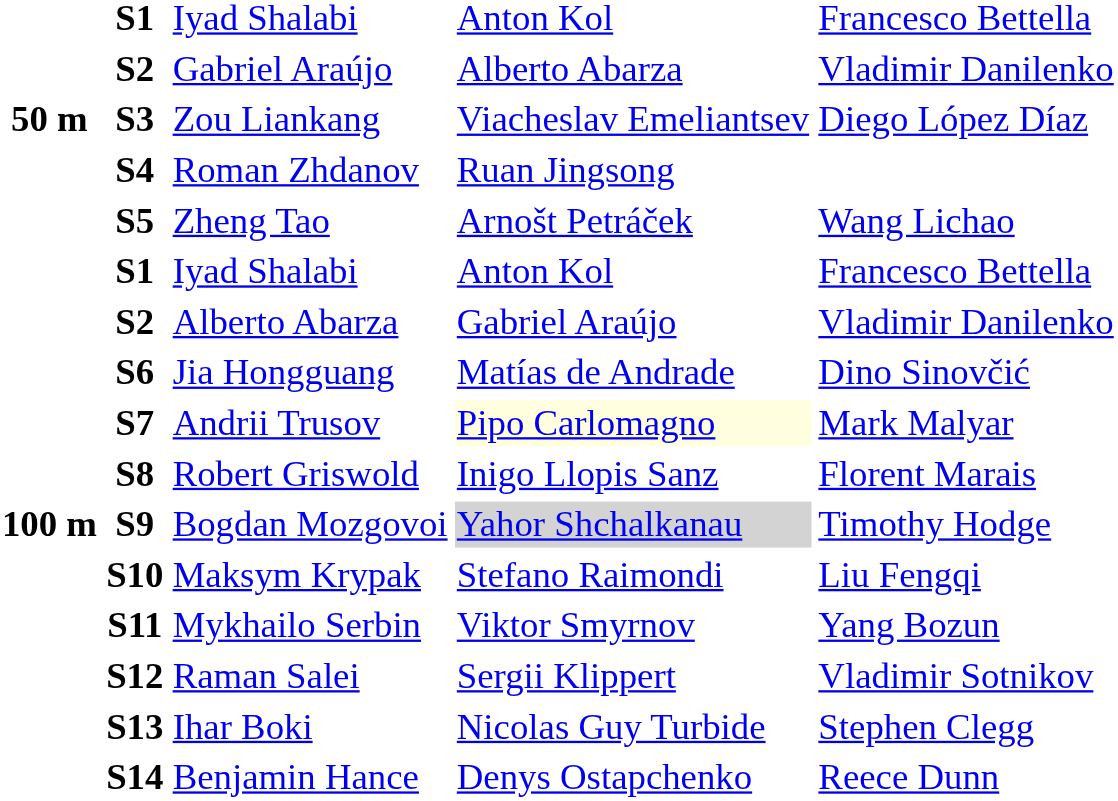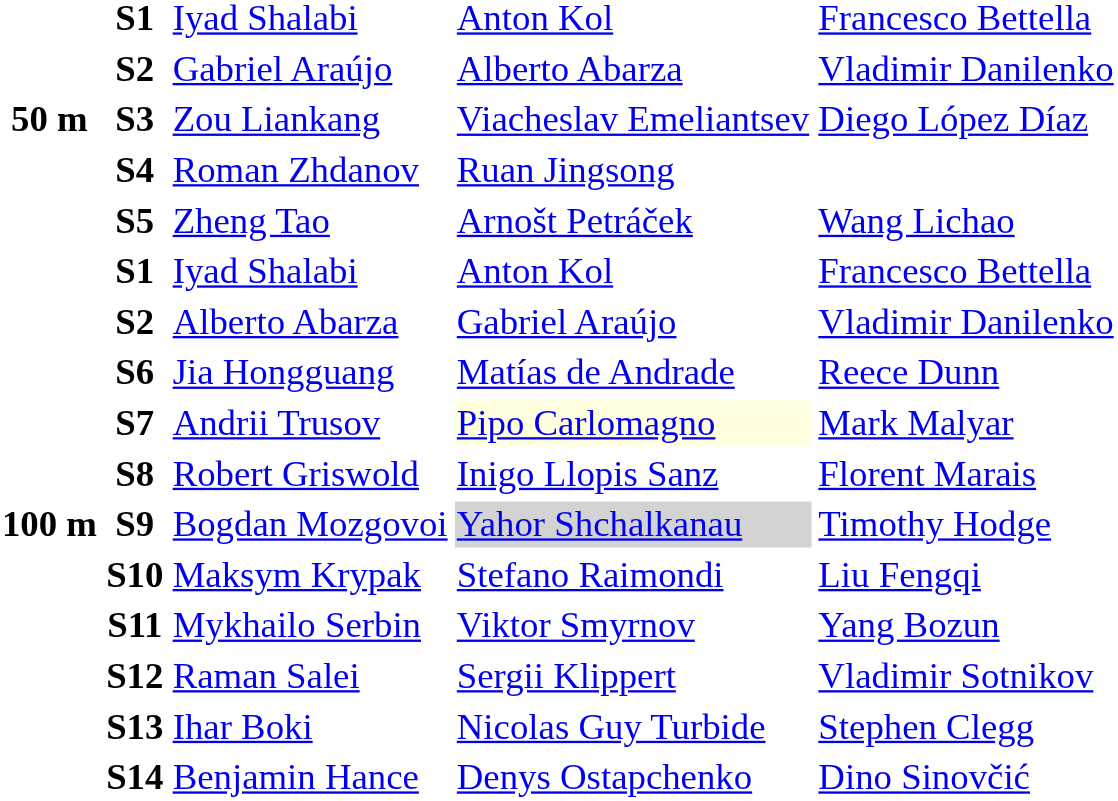S6 | column 5: Dino Sinovčić -> Reece Dunn
S14 | column 5: Reece Dunn -> Dino Sinovčić
